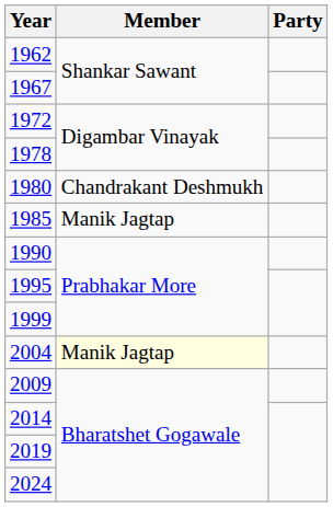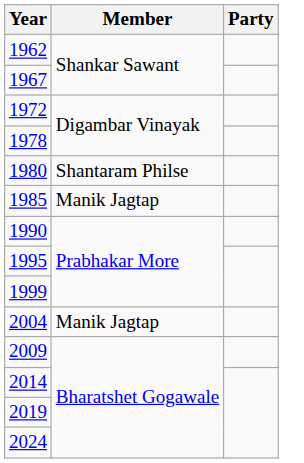1980 | Member: Chandrakant Deshmukh -> Shantaram Philse
2004 | Member: lightyellow background -> no background
